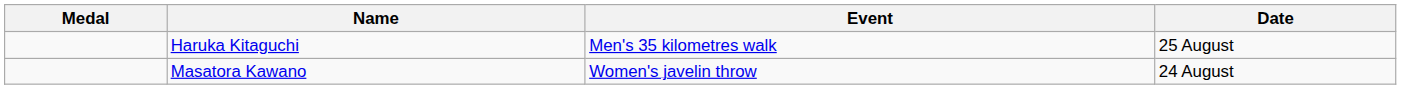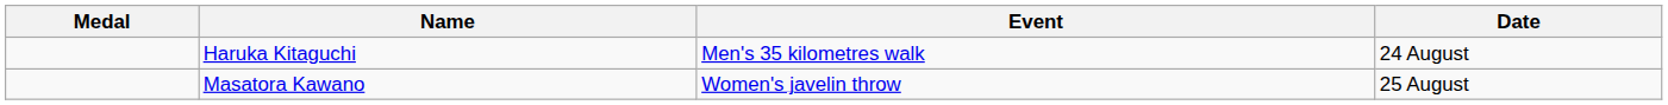Haruka Kitaguchi | Date: 25 August -> 24 August
Masatora Kawano | Date: 24 August -> 25 August
